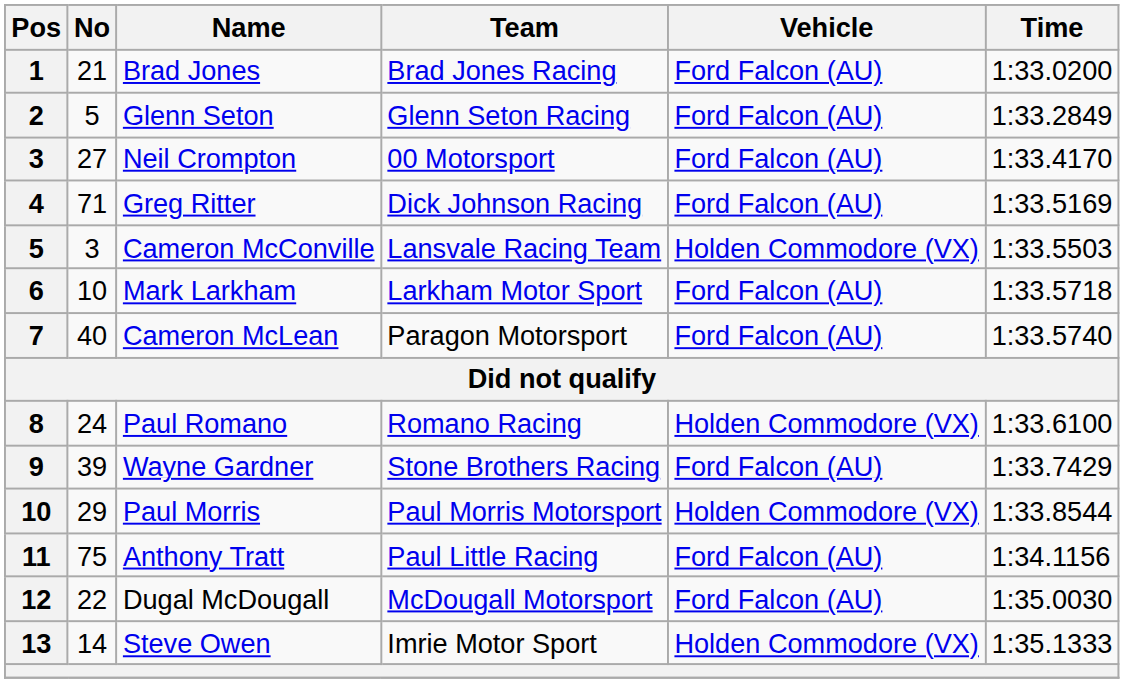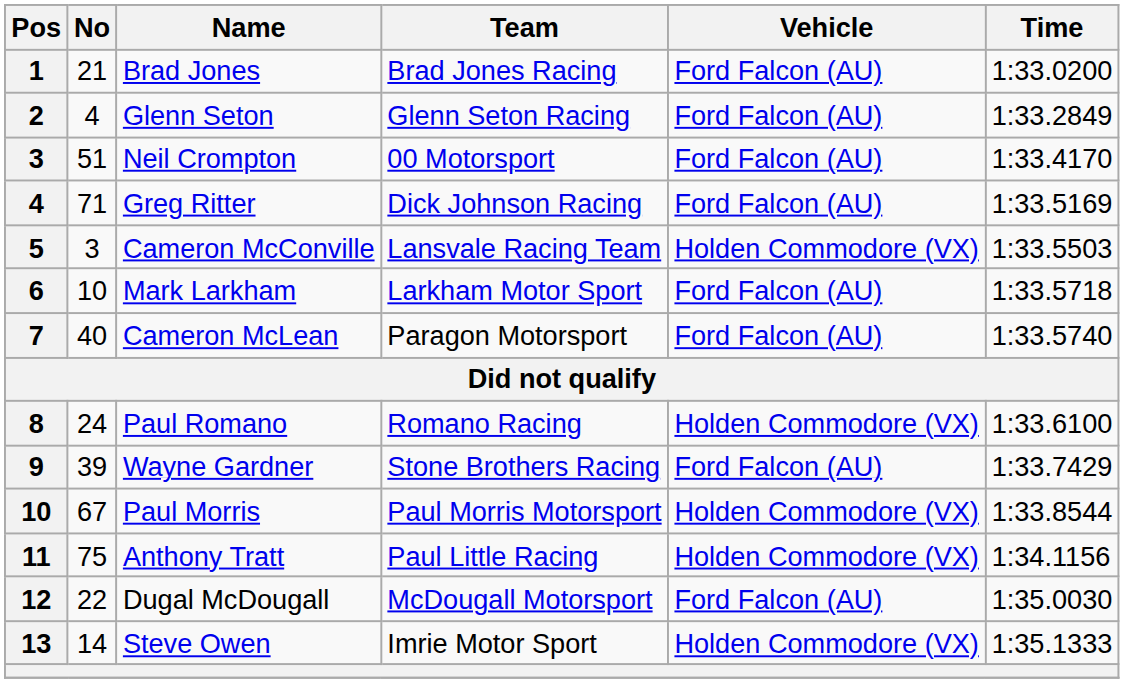Glenn Seton | No: 5 -> 4
Neil Crompton | No: 27 -> 51
Paul Morris | No: 29 -> 67
Anthony Tratt | Vehicle: Ford Falcon (AU) -> Holden Commodore (VX)
